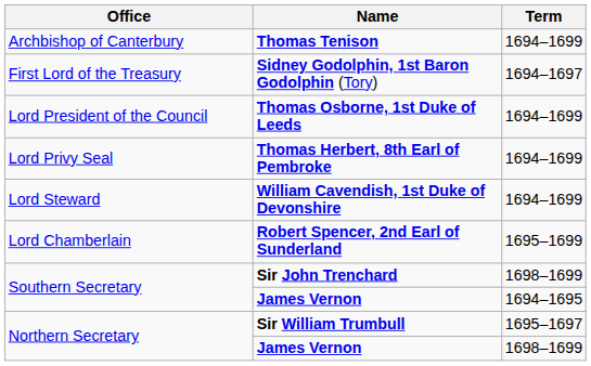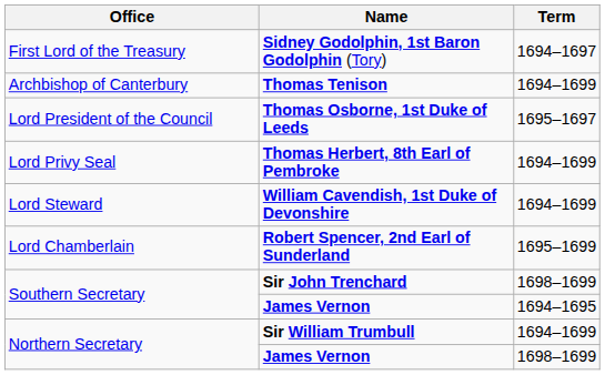rows swapped: Thomas Tenison <-> Sidney Godolphin, 1st Baron Godolphin (Tory)
Thomas Osborne, 1st Duke of Leeds | Term: 1694–1699 -> 1695–1697
Sir William Trumbull | Term: 1695–1697 -> 1694–1699
